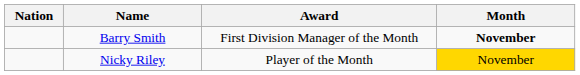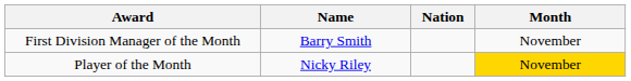columns swapped: Nation <-> Award
Barry Smith | Month: bold -> normal
